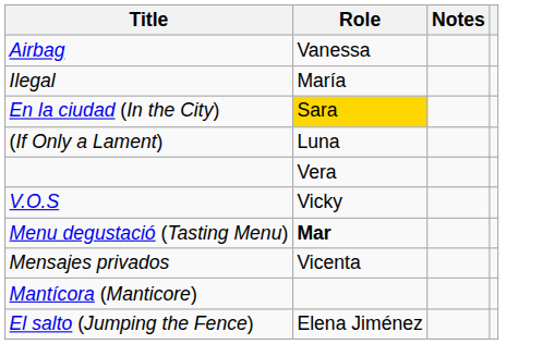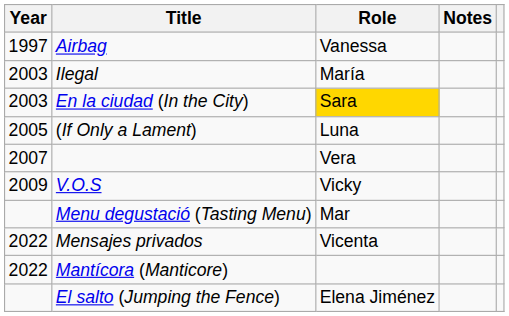+ column: Year | 1997 | 2003 | 2003 | 2005 | 2007 | 2009 | 2022 | 2022
Menu degustació (Tasting Menu) | Role: bold -> normal
